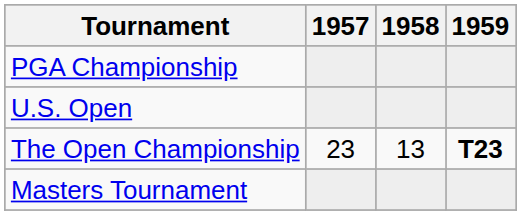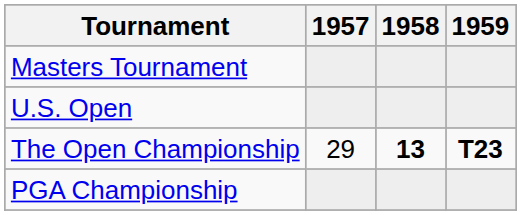rows swapped: Masters Tournament <-> PGA Championship
The Open Championship | 1957: 23 -> 29
The Open Championship | 1958: normal -> bold
